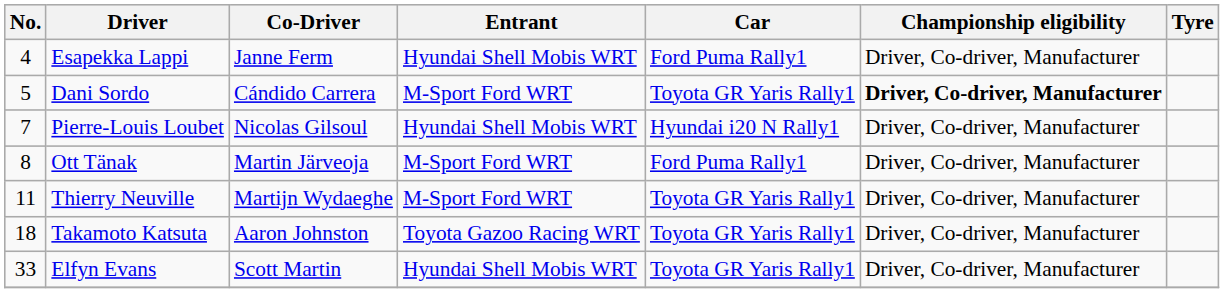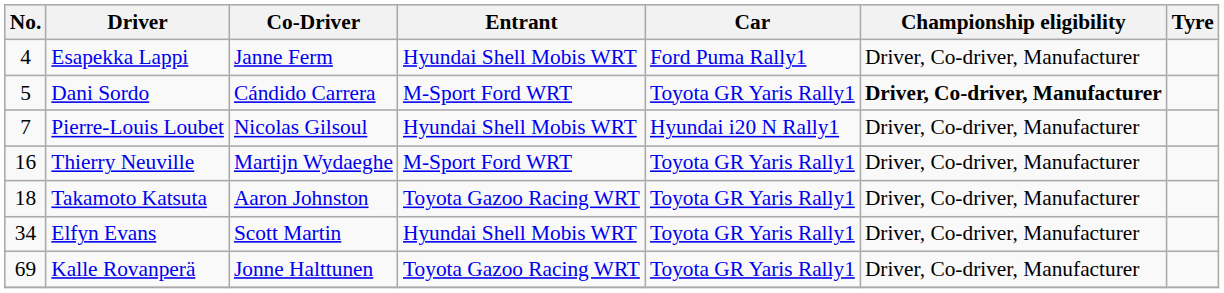- row: 8 | Ott Tänak | Martin Järveoja | M-Sport Ford WRT | Ford Puma Rally1 | Driver, Co-driver, Manufacturer
Thierry Neuville | No.: 11 -> 16
Elfyn Evans | No.: 33 -> 34
+ row: 69 | Kalle Rovanperä | Jonne Halttunen | Toyota Gazoo Racing WRT | Toyota GR Yaris Rally1 | Driver, Co-driver, Manufacturer
